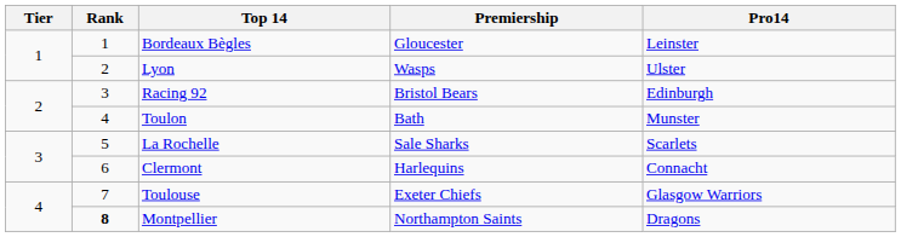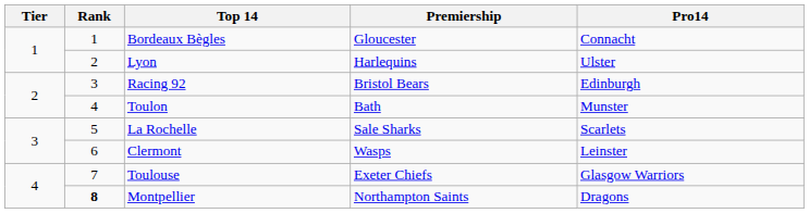Bordeaux Bègles | Pro14: Leinster -> Connacht
Lyon | Premiership: Wasps -> Harlequins
Clermont | Premiership: Harlequins -> Wasps
Clermont | Pro14: Connacht -> Leinster
